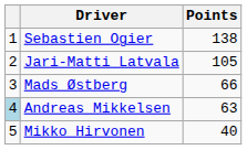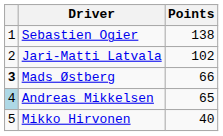Jari-Matti Latvala | Points: 105 -> 102
Mads Østberg | column 1: normal -> bold
Andreas Mikkelsen | Points: 63 -> 65
